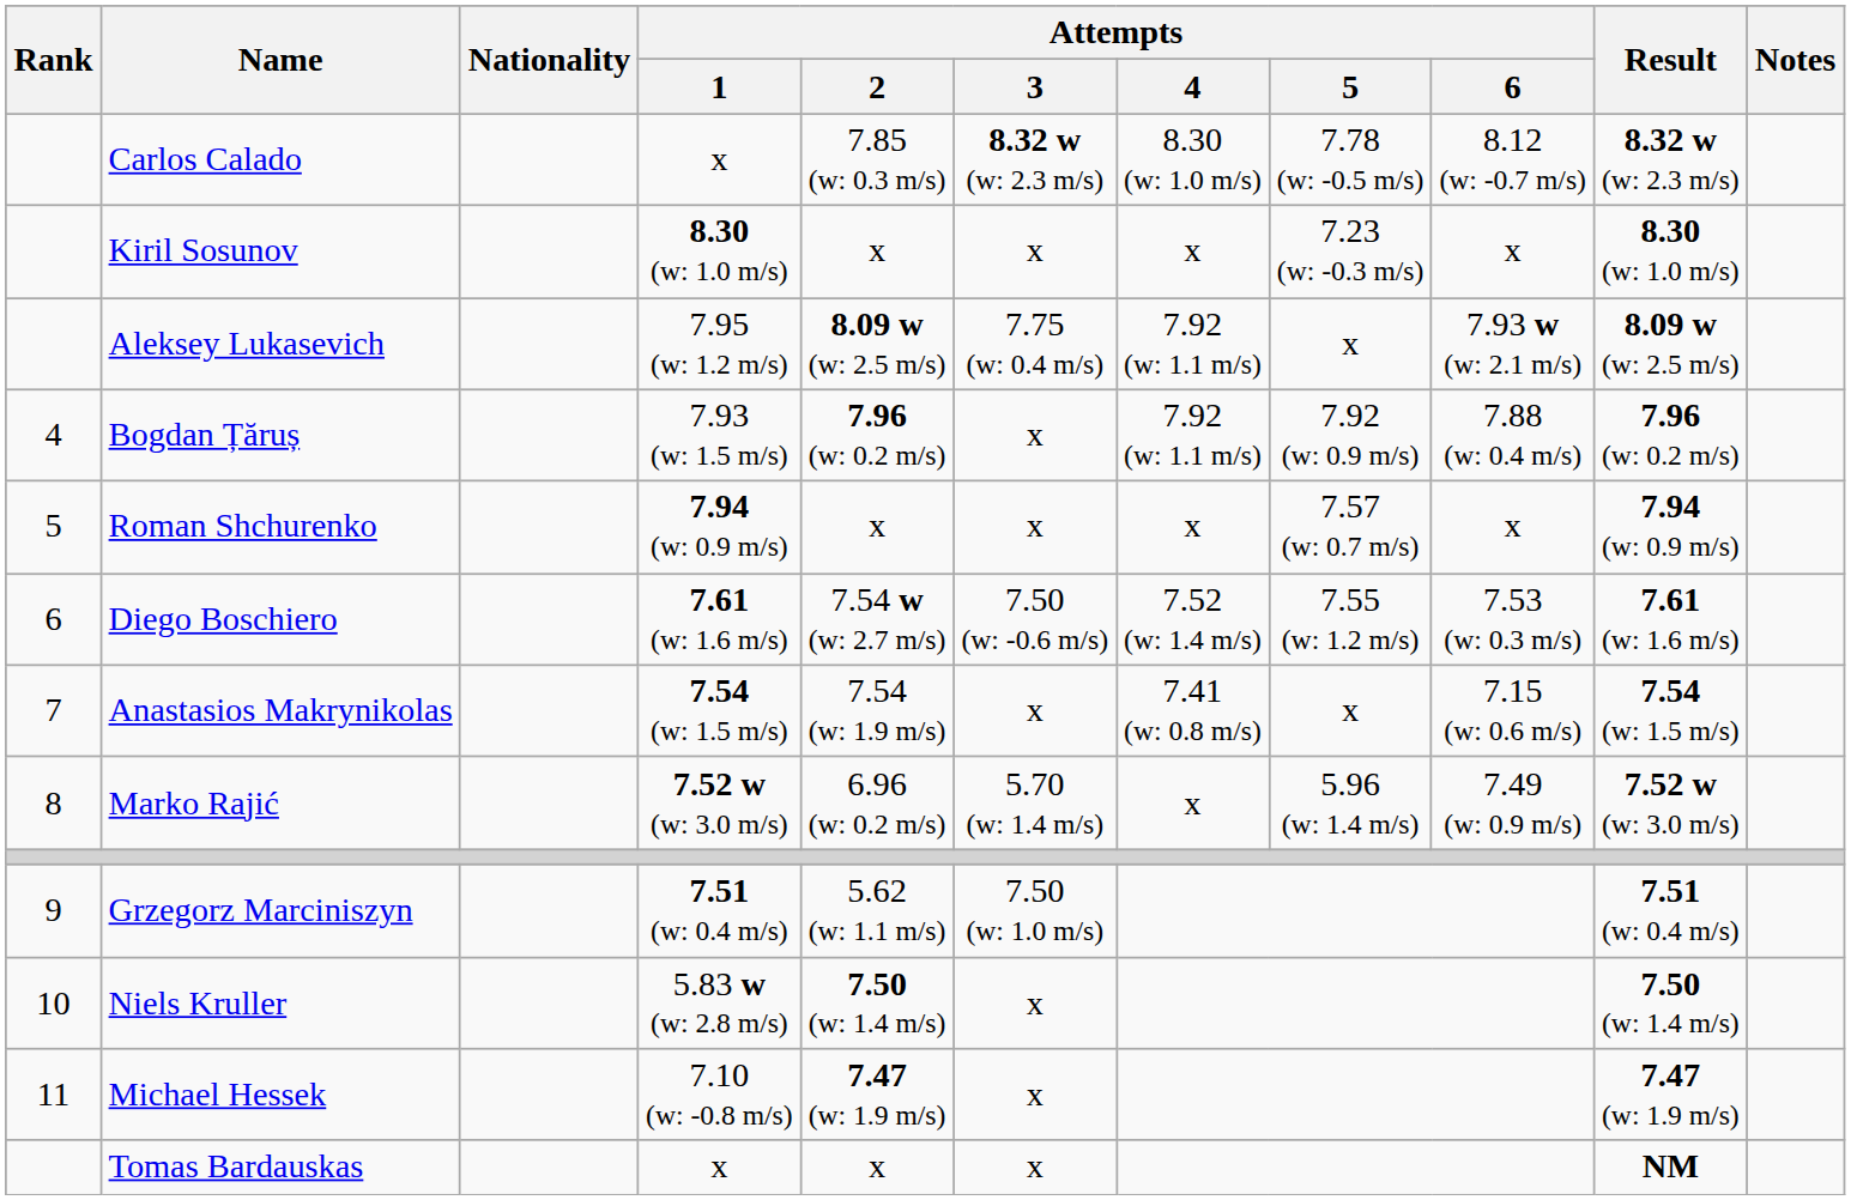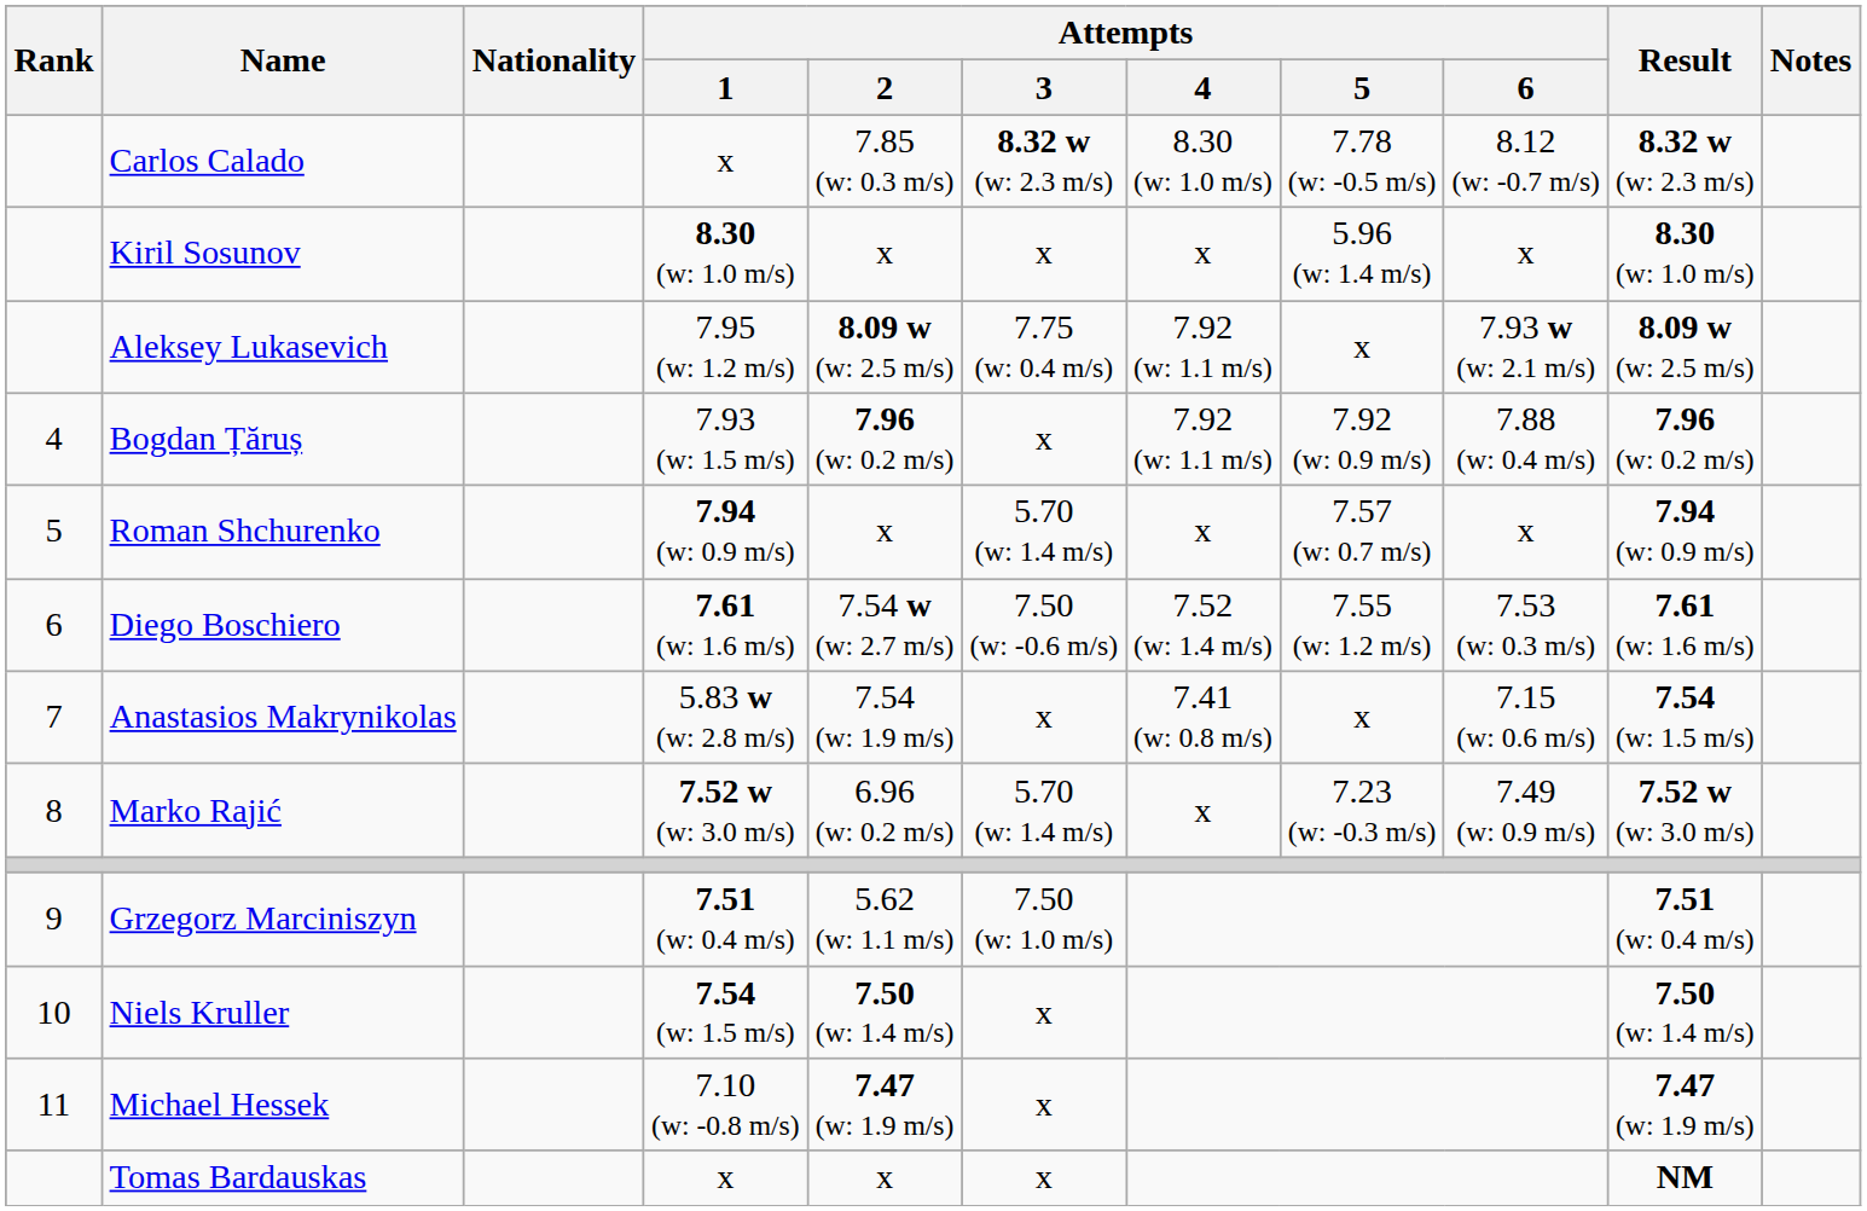Kiril Sosunov | Attempts / 5: 7.23 (w: -0.3 m/s) -> 5.96 (w: 1.4 m/s)
Roman Shchurenko | Attempts / 3: x -> 5.70 (w: 1.4 m/s)
Anastasios Makrynikolas | Attempts / 1: 7.54 (w: 1.5 m/s) -> 5.83 w (w: 2.8 m/s)
Marko Rajić | Attempts / 5: 5.96 (w: 1.4 m/s) -> 7.23 (w: -0.3 m/s)
Niels Kruller | Attempts / 1: 5.83 w (w: 2.8 m/s) -> 7.54 (w: 1.5 m/s)
